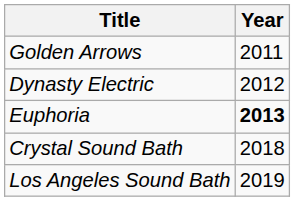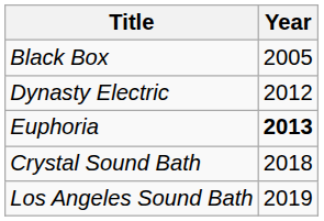+ row: Black Box | 2005
- row: Golden Arrows | 2011
